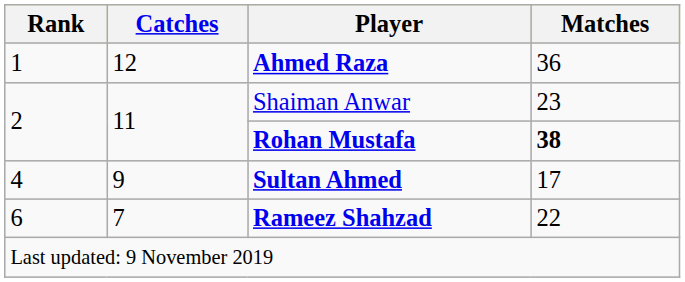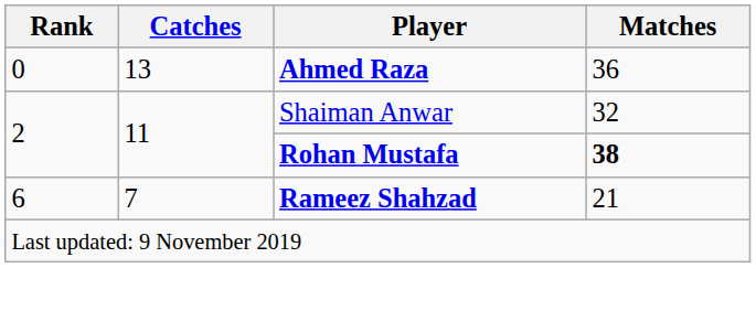Ahmed Raza | Rank: 1 -> 0
Ahmed Raza | Catches: 12 -> 13
Shaiman Anwar | Matches: 23 -> 32
- row: 4 | 9 | Sultan Ahmed | 17
Rameez Shahzad | Matches: 22 -> 21
